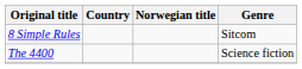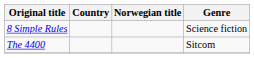8 Simple Rules | Genre: Sitcom -> Science fiction
The 4400 | Genre: Science fiction -> Sitcom
